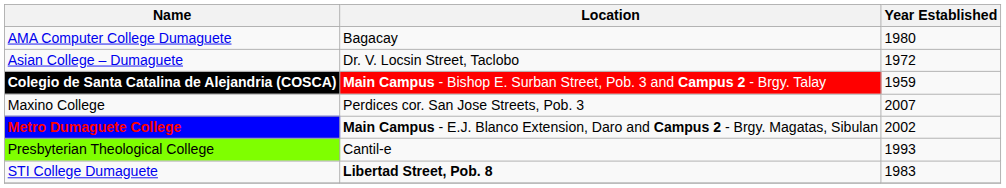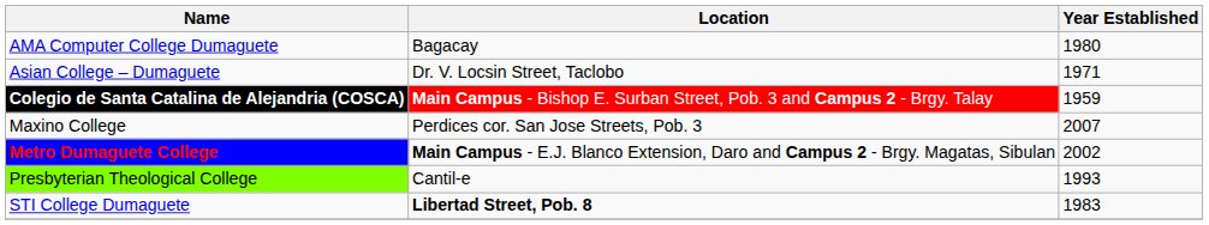Asian College – Dumaguete | Year Established: 1972 -> 1971
